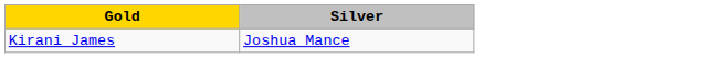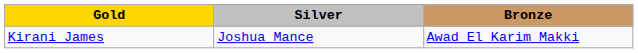+ column: Bronze | Awad El Karim Makki
